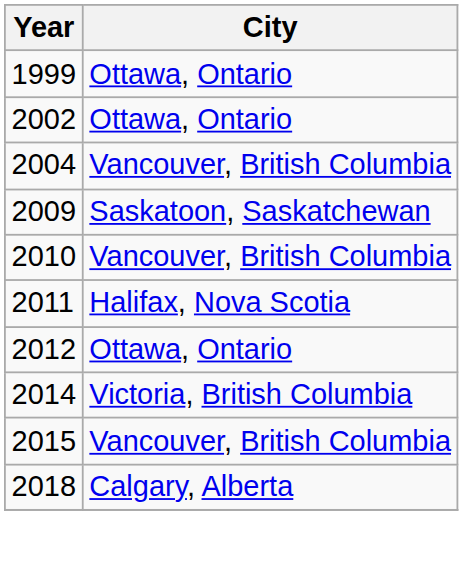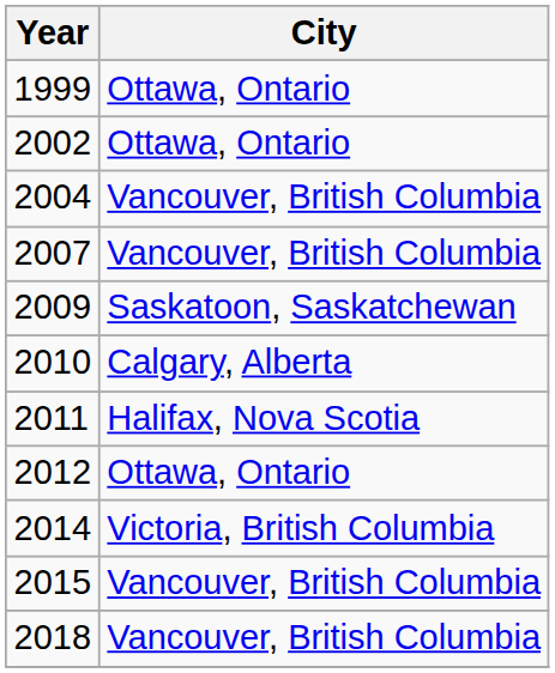+ row: 2007 | Vancouver, British Columbia
2010 | City: Vancouver, British Columbia -> Calgary, Alberta
2018 | City: Calgary, Alberta -> Vancouver, British Columbia
